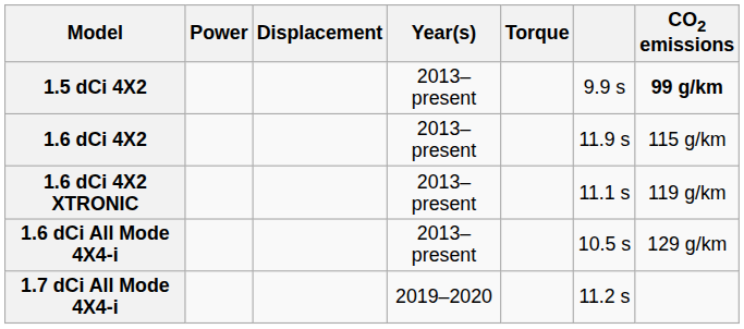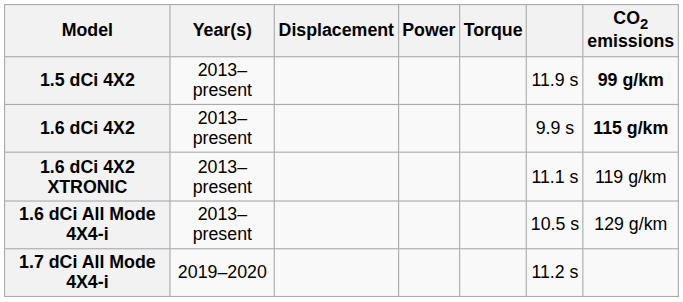columns swapped: Year(s) <-> Power
1.5 dCi 4X2 | column 6: 9.9 s -> 11.9 s
1.6 dCi 4X2 | column 6: 11.9 s -> 9.9 s
1.6 dCi 4X2 | CO2 emissions: normal -> bold
